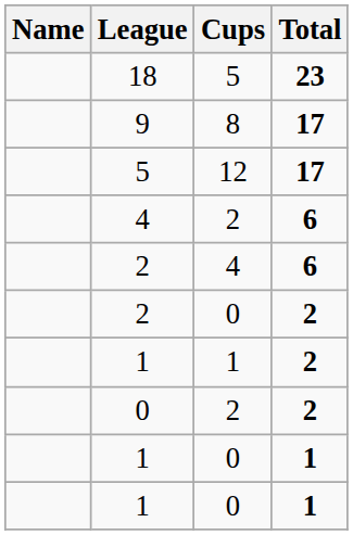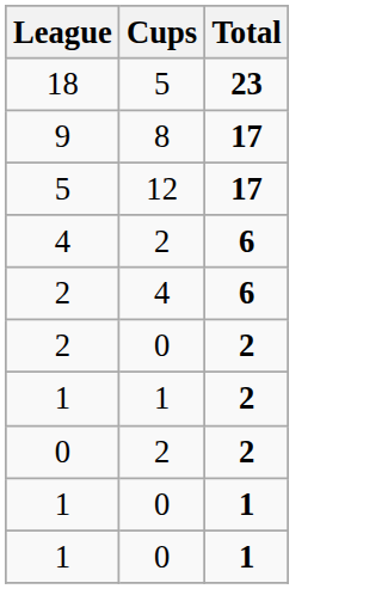- column: Name
